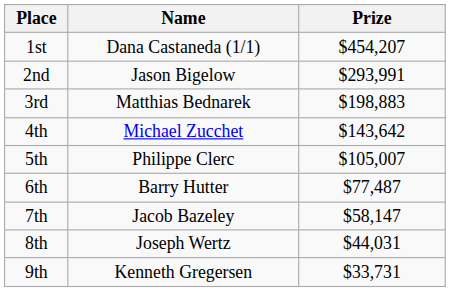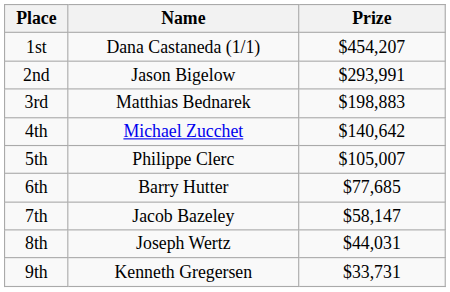4th | Prize: $143,642 -> $140,642
6th | Prize: $77,487 -> $77,685
